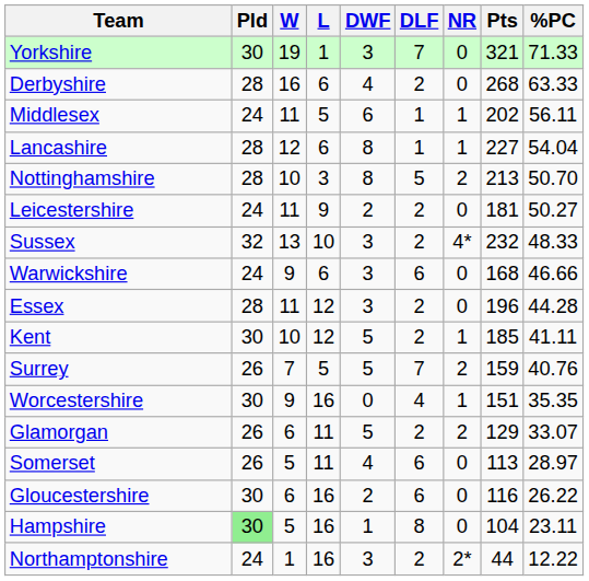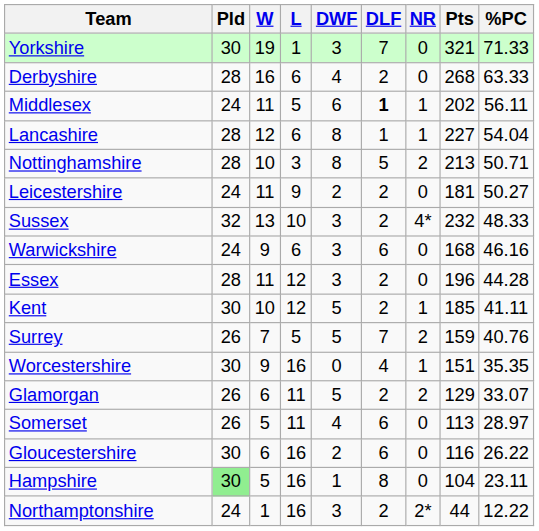Middlesex | DLF: normal -> bold
Nottinghamshire | %PC: 50.70 -> 50.71
Warwickshire | %PC: 46.66 -> 46.16
